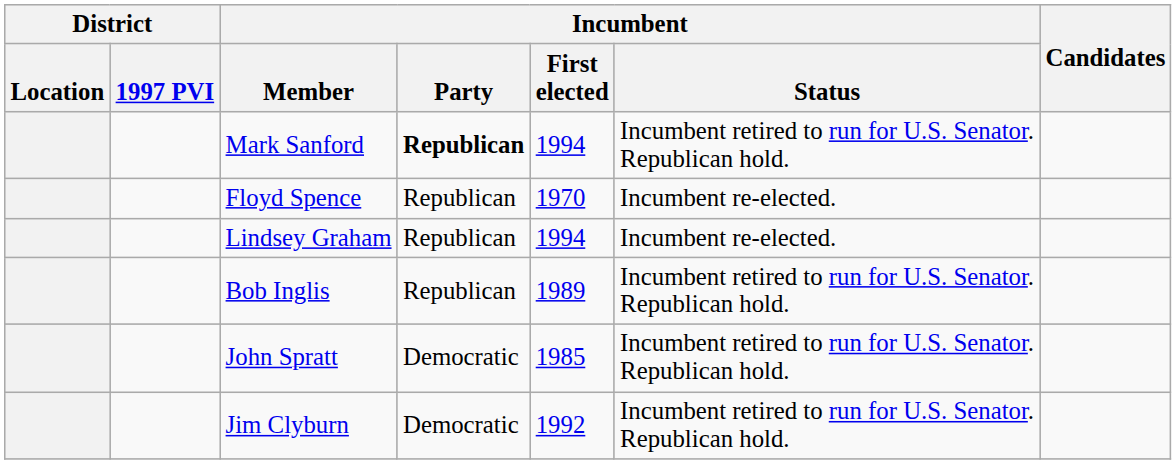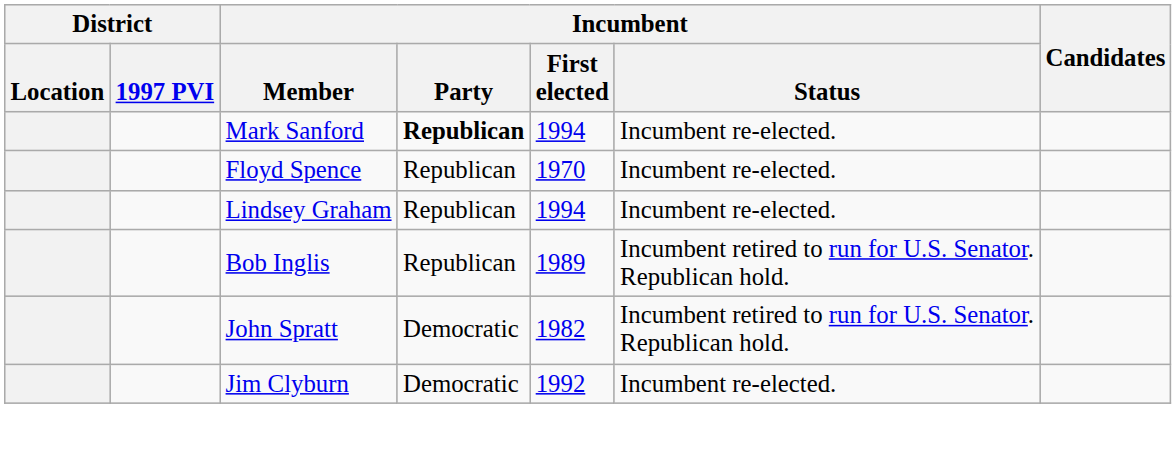Mark Sanford | Incumbent / Status: Incumbent retired to run for U.S. Senator. Republican hold. -> Incumbent re-elected.
John Spratt | Incumbent / First elected: 1985 -> 1982
Jim Clyburn | Incumbent / Status: Incumbent retired to run for U.S. Senator. Republican hold. -> Incumbent re-elected.
